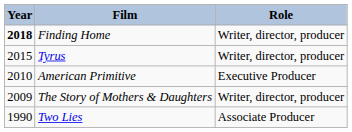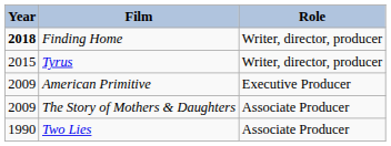American Primitive | Year: 2010 -> 2009
The Story of Mothers & Daughters | Role: Writer, director, producer -> Associate Producer
